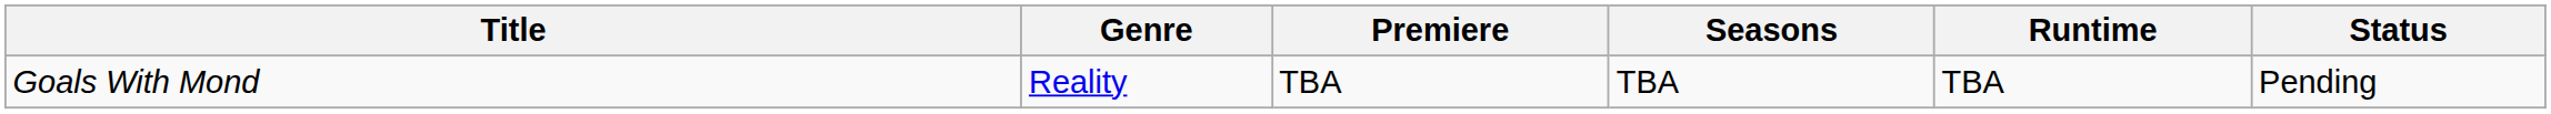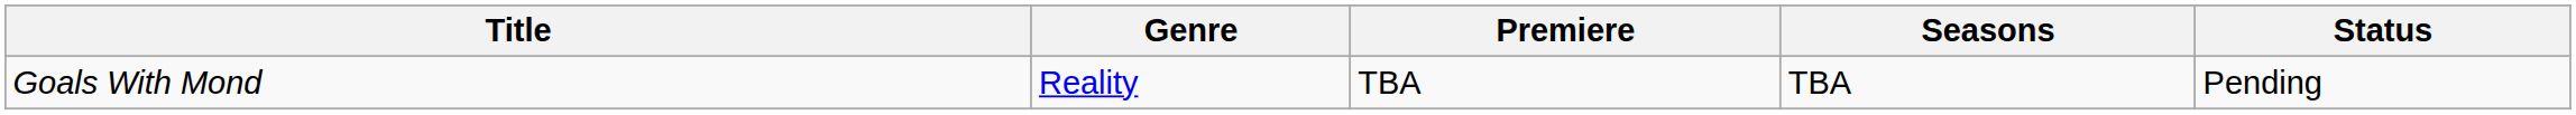- column: Runtime | TBA
